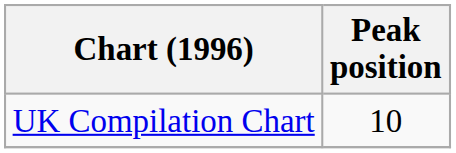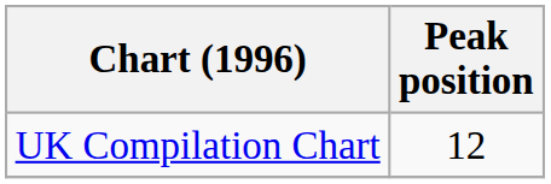UK Compilation Chart | Peak position: 10 -> 12
